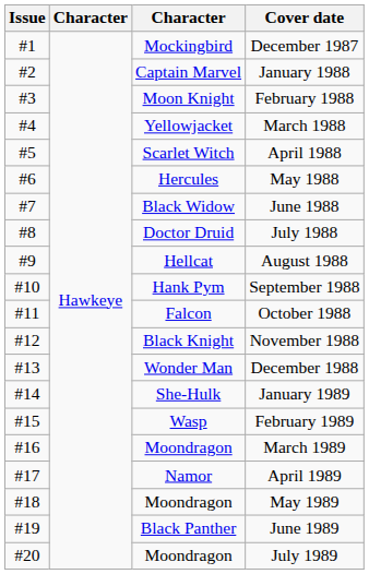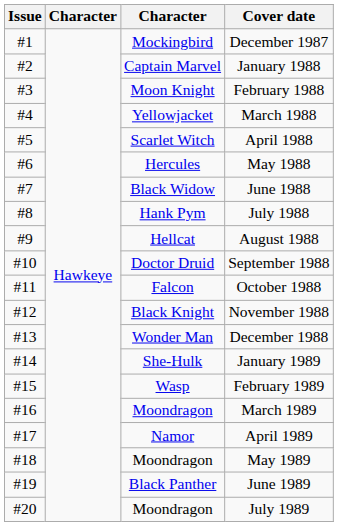July 1988 | column 3: Doctor Druid -> Hank Pym
September 1988 | column 3: Hank Pym -> Doctor Druid
